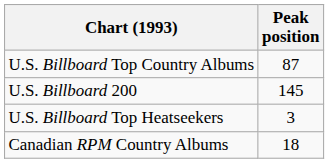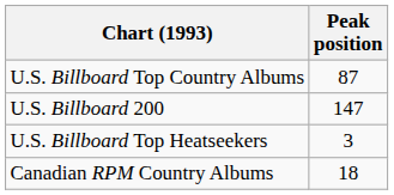U.S. Billboard 200 | Peak position: 145 -> 147
